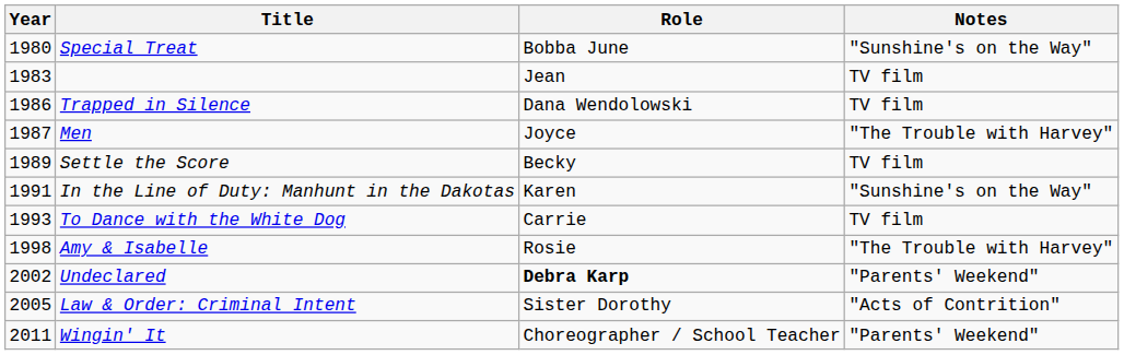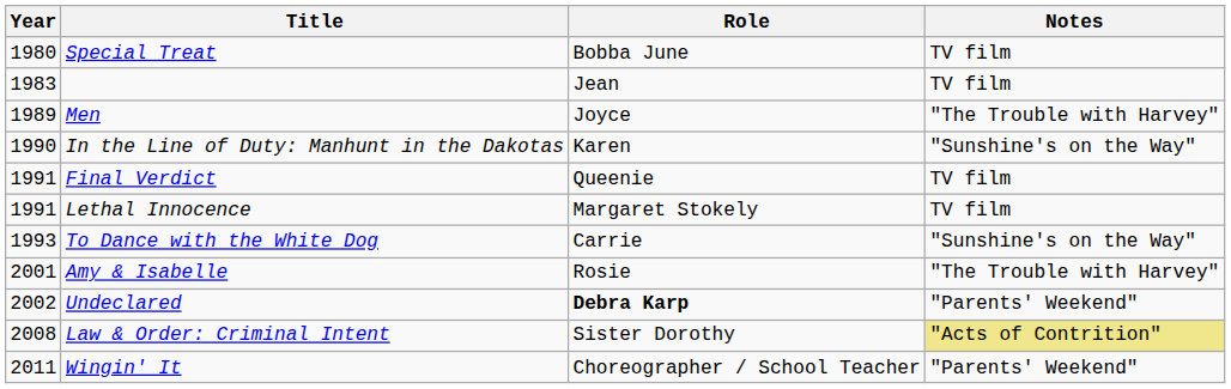Special Treat | Notes: "Sunshine's on the Way" -> TV film
- row: 1986 | Trapped in Silence | Dana Wendolowski | TV film
Men | Year: 1987 -> 1989
- row: 1989 | Settle the Score | Becky | TV film
In the Line of Duty: Manhunt in the Dakotas | Year: 1991 -> 1990
+ row: 1991 | Final Verdict | Queenie | TV film
+ row: 1991 | Lethal Innocence | Margaret Stokely | TV film
To Dance with the White Dog | Notes: TV film -> "Sunshine's on the Way"
Amy & Isabelle | Year: 1998 -> 2001
Law & Order: Criminal Intent | Year: 2005 -> 2008
Law & Order: Criminal Intent | Notes: no background -> khaki background
